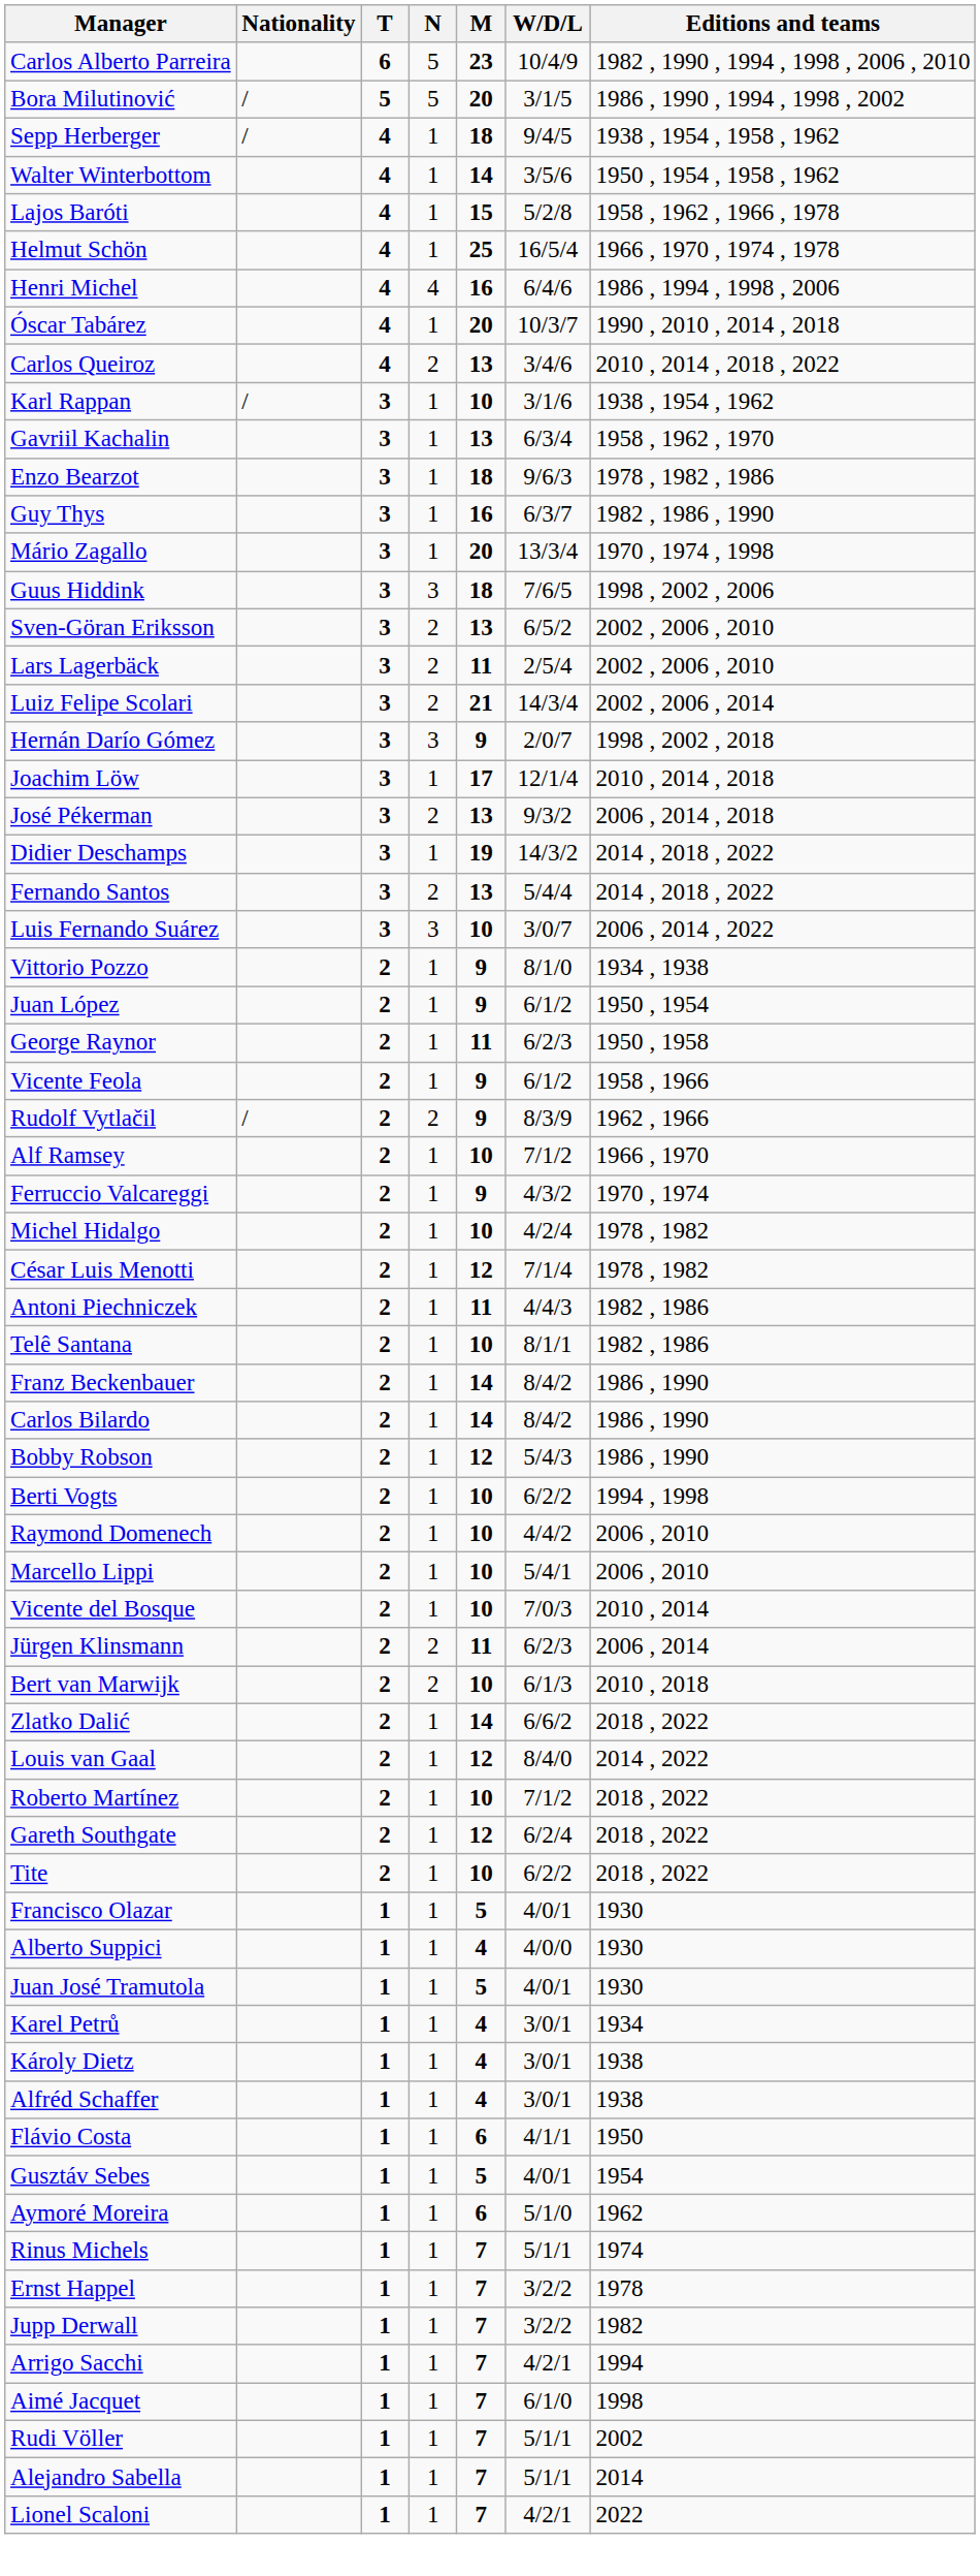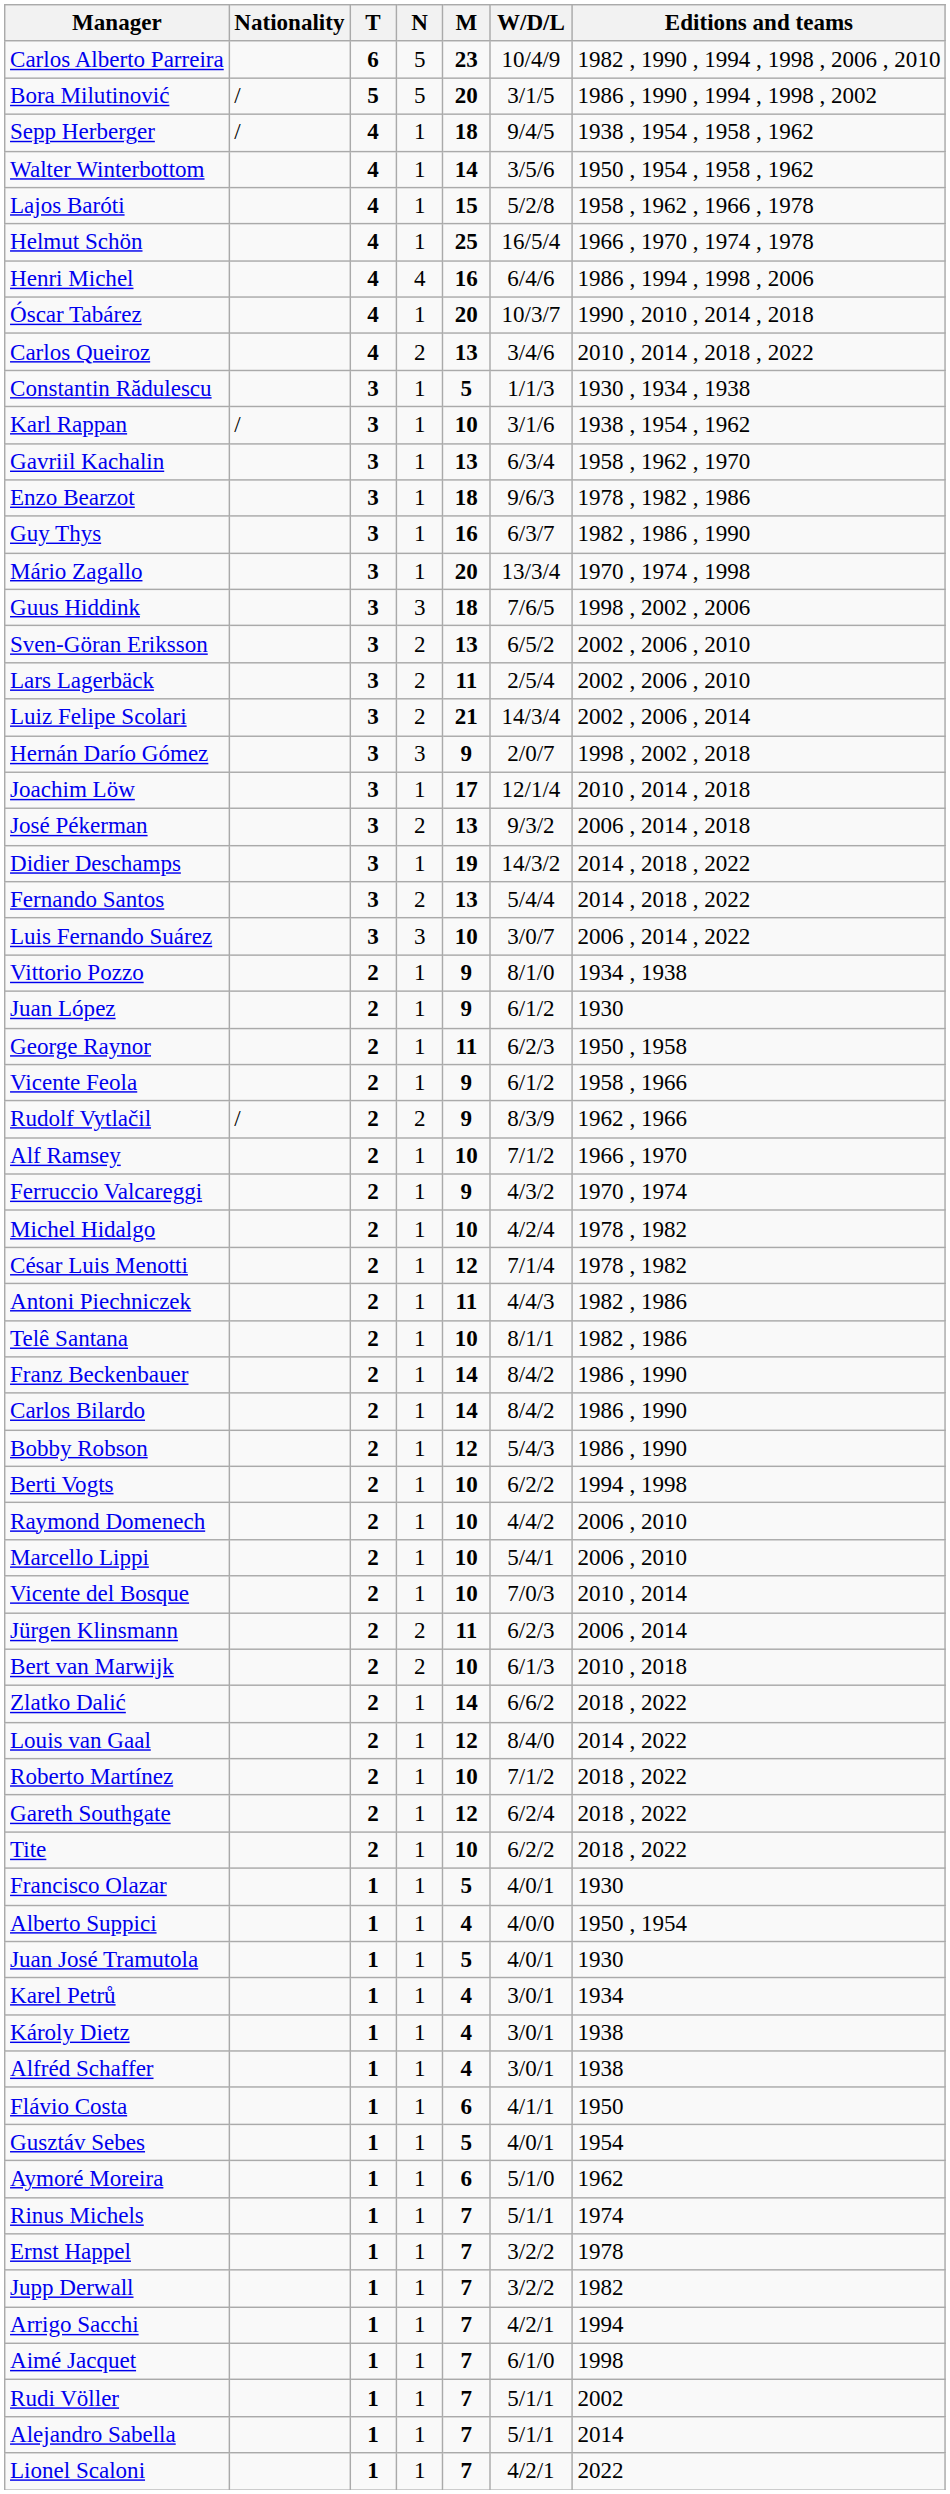+ row: Constantin Rădulescu | 3 | 1 | 5 | 1/1/3 | 1930 , 1934 , 1938
Juan López | Editions and teams: 1950 , 1954 -> 1930
Alberto Suppici | Editions and teams: 1930 -> 1950 , 1954
